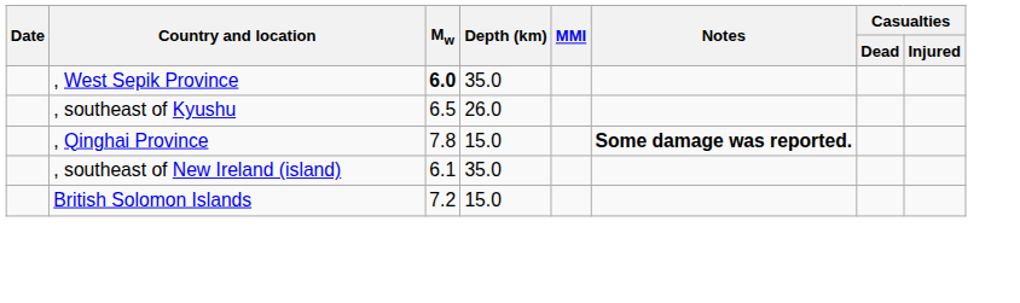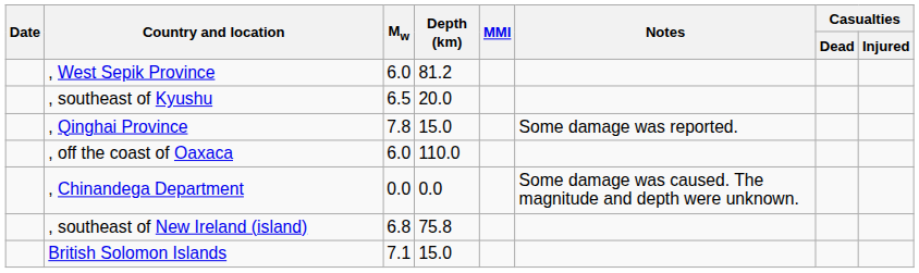, West Sepik Province | Mw: bold -> normal
, West Sepik Province | Depth (km): 35.0 -> 81.2
, southeast of Kyushu | Depth (km): 26.0 -> 20.0
, Qinghai Province | Notes: bold -> normal
+ row: , off the coast of Oaxaca | 6.0 | 110.0
+ row: , Chinandega Department | 0.0 | 0.0 | Some damage was caused. The magnitude and depth were unknown.
, southeast of New Ireland (island) | Mw: 6.1 -> 6.8
, southeast of New Ireland (island) | Depth (km): 35.0 -> 75.8
British Solomon Islands | Mw: 7.2 -> 7.1
